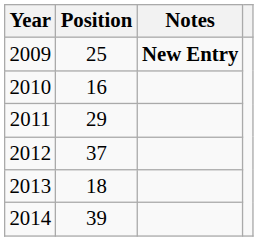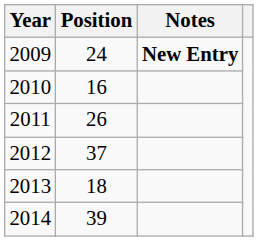2009 | Position: 25 -> 24
2011 | Position: 29 -> 26
